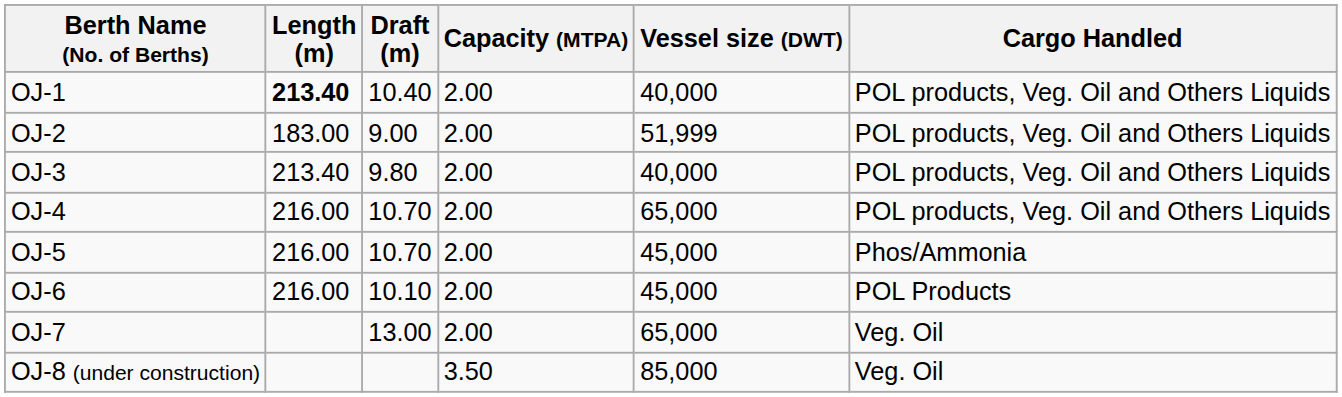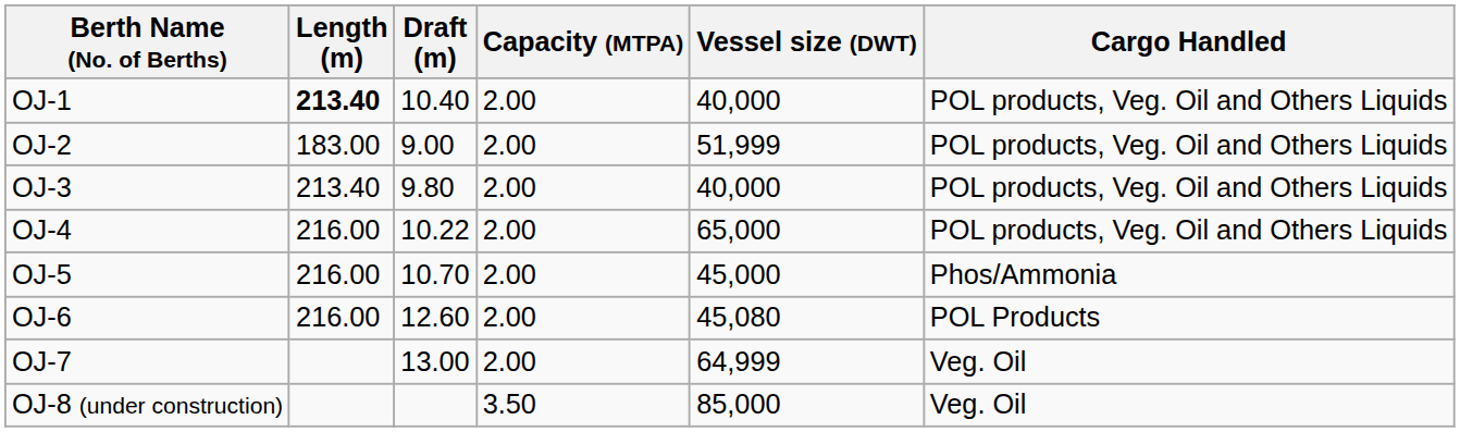OJ-4 | Draft (m): 10.70 -> 10.22
OJ-6 | Draft (m): 10.10 -> 12.60
OJ-6 | Vessel size (DWT): 45,000 -> 45,080
OJ-7 | Vessel size (DWT): 65,000 -> 64,999
